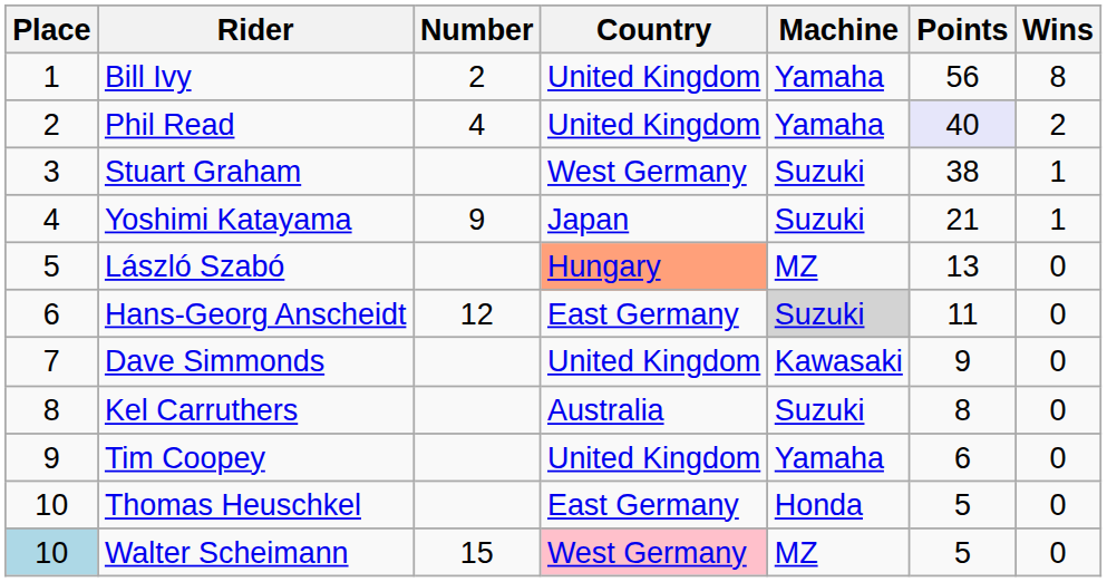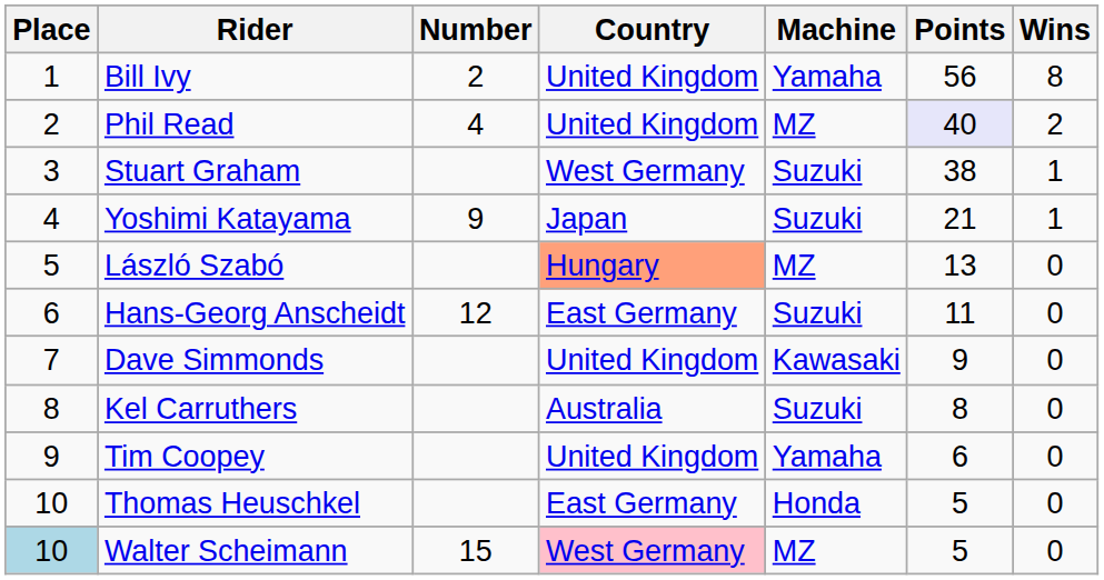Phil Read | Machine: Yamaha -> MZ
Hans-Georg Anscheidt | Machine: lightgrey background -> no background
